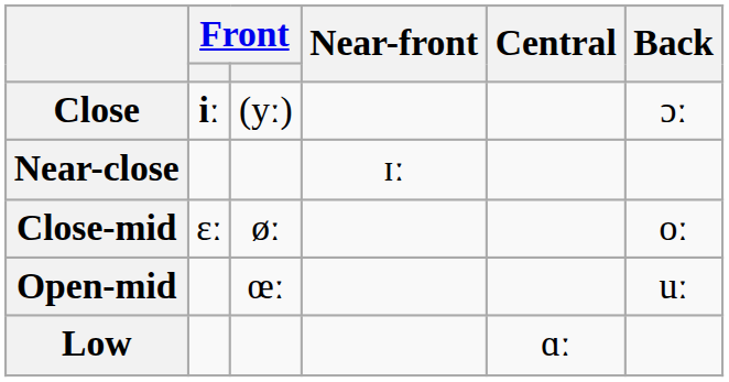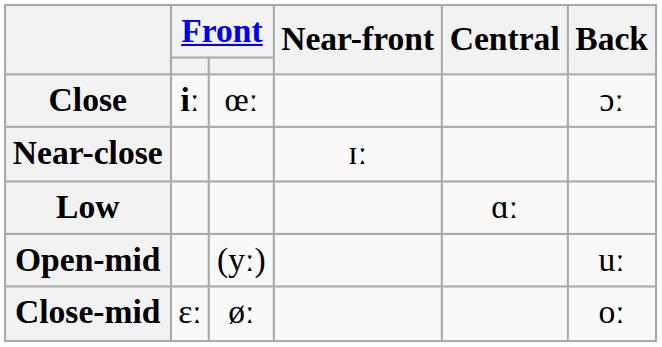Close | column 3: (yː) -> œː
rows swapped: Close-mid <-> Low
Open-mid | column 3: œː -> (yː)
